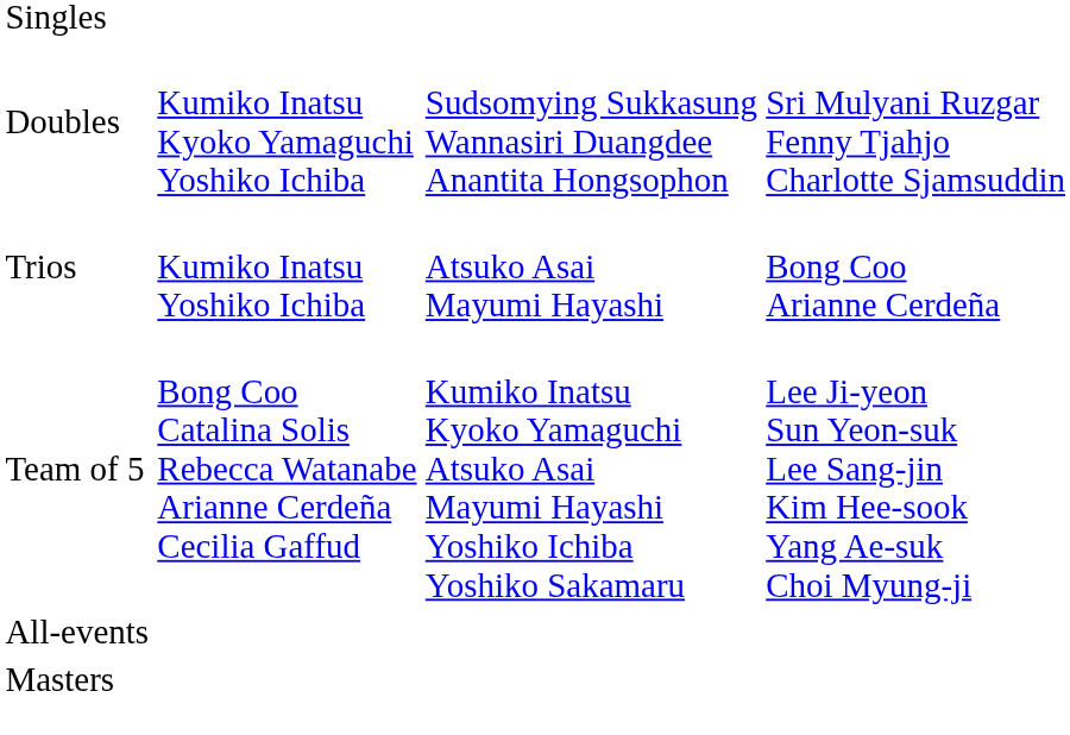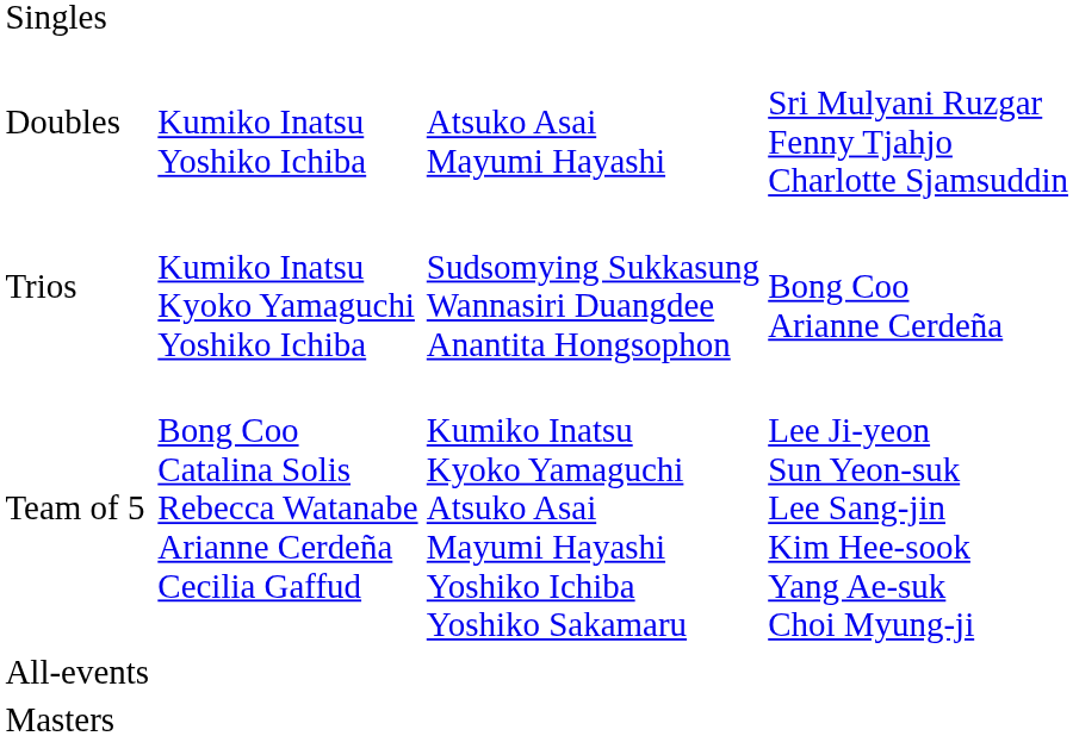Doubles | column 2: Kumiko Inatsu Kyoko Yamaguchi Yoshiko Ichiba -> Kumiko Inatsu Yoshiko Ichiba
Doubles | column 3: Sudsomying Sukkasung Wannasiri Duangdee Anantita Hongsophon -> Atsuko Asai Mayumi Hayashi
Trios | column 2: Kumiko Inatsu Yoshiko Ichiba -> Kumiko Inatsu Kyoko Yamaguchi Yoshiko Ichiba
Trios | column 3: Atsuko Asai Mayumi Hayashi -> Sudsomying Sukkasung Wannasiri Duangdee Anantita Hongsophon
